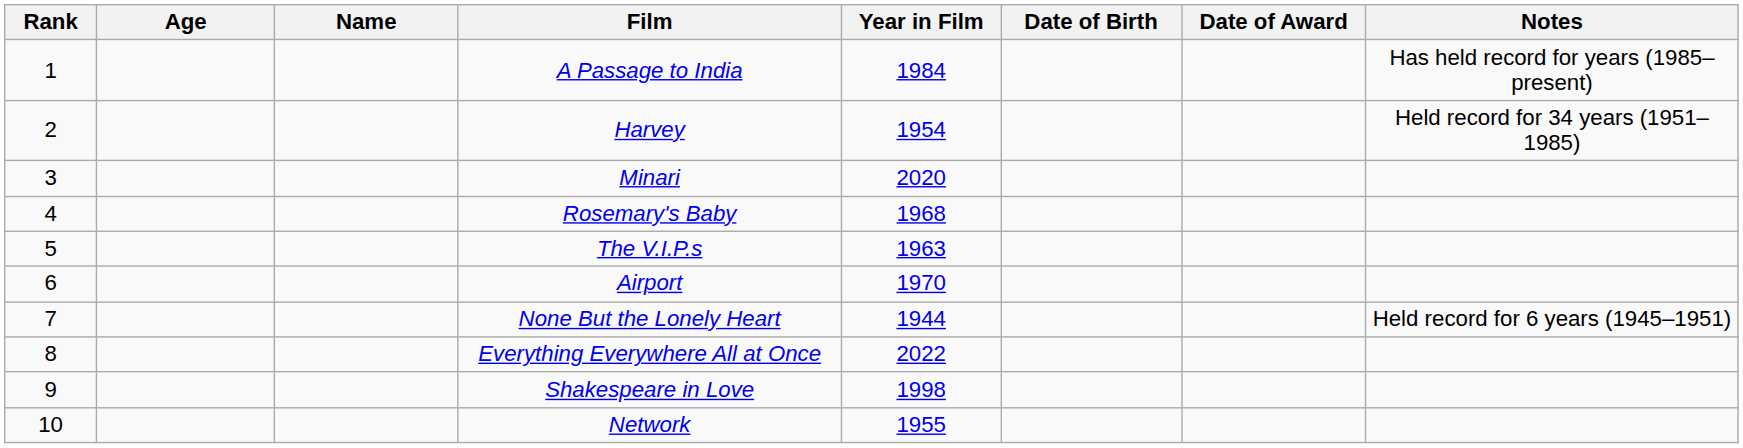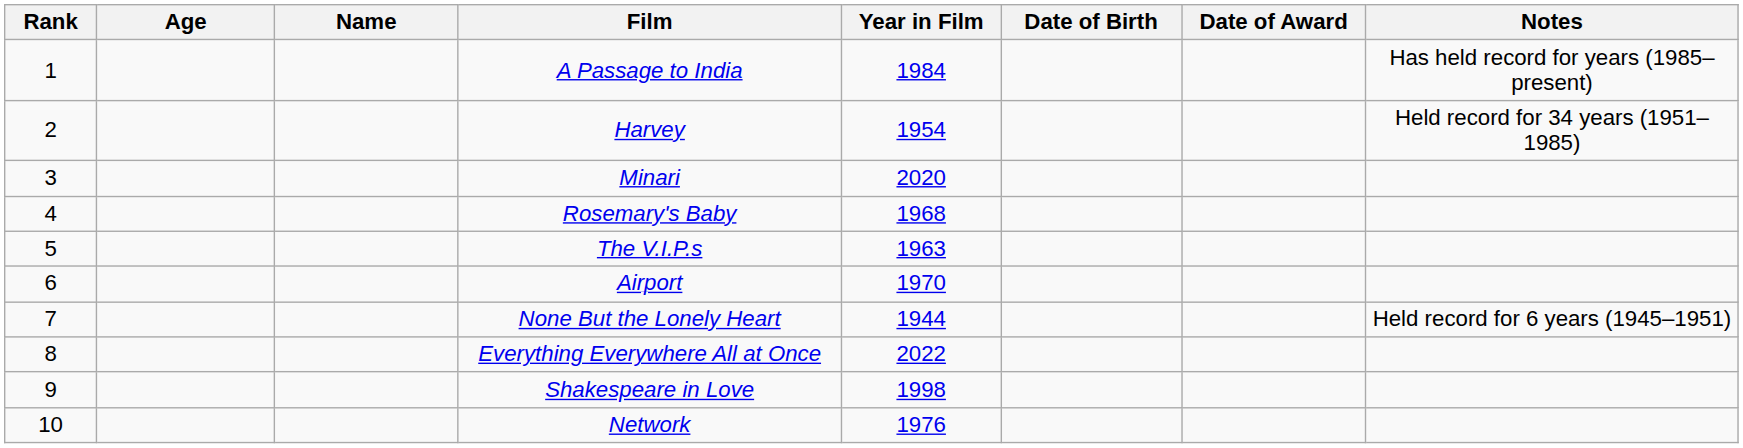Network | Year in Film: 1955 -> 1976
